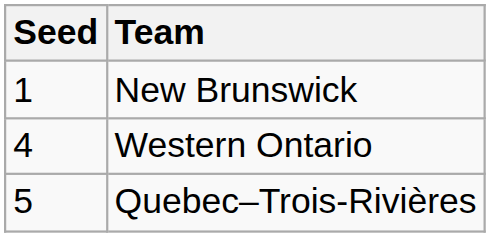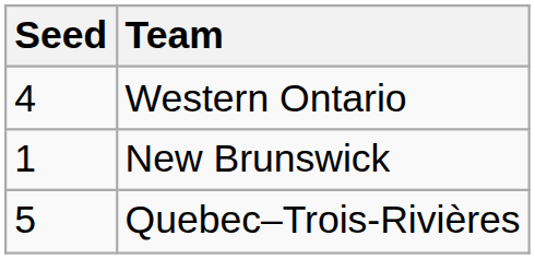rows swapped: New Brunswick <-> Western Ontario
